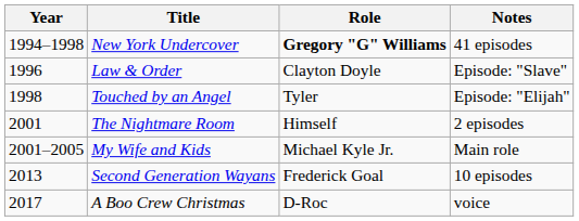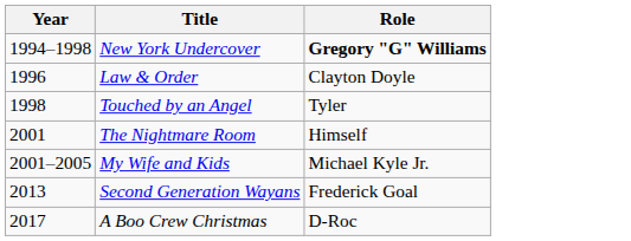- column: Notes | 41 episodes | Episode: "Slave" | Episode: "Elijah" | 2 episodes | Main role | 10 episodes | voice
